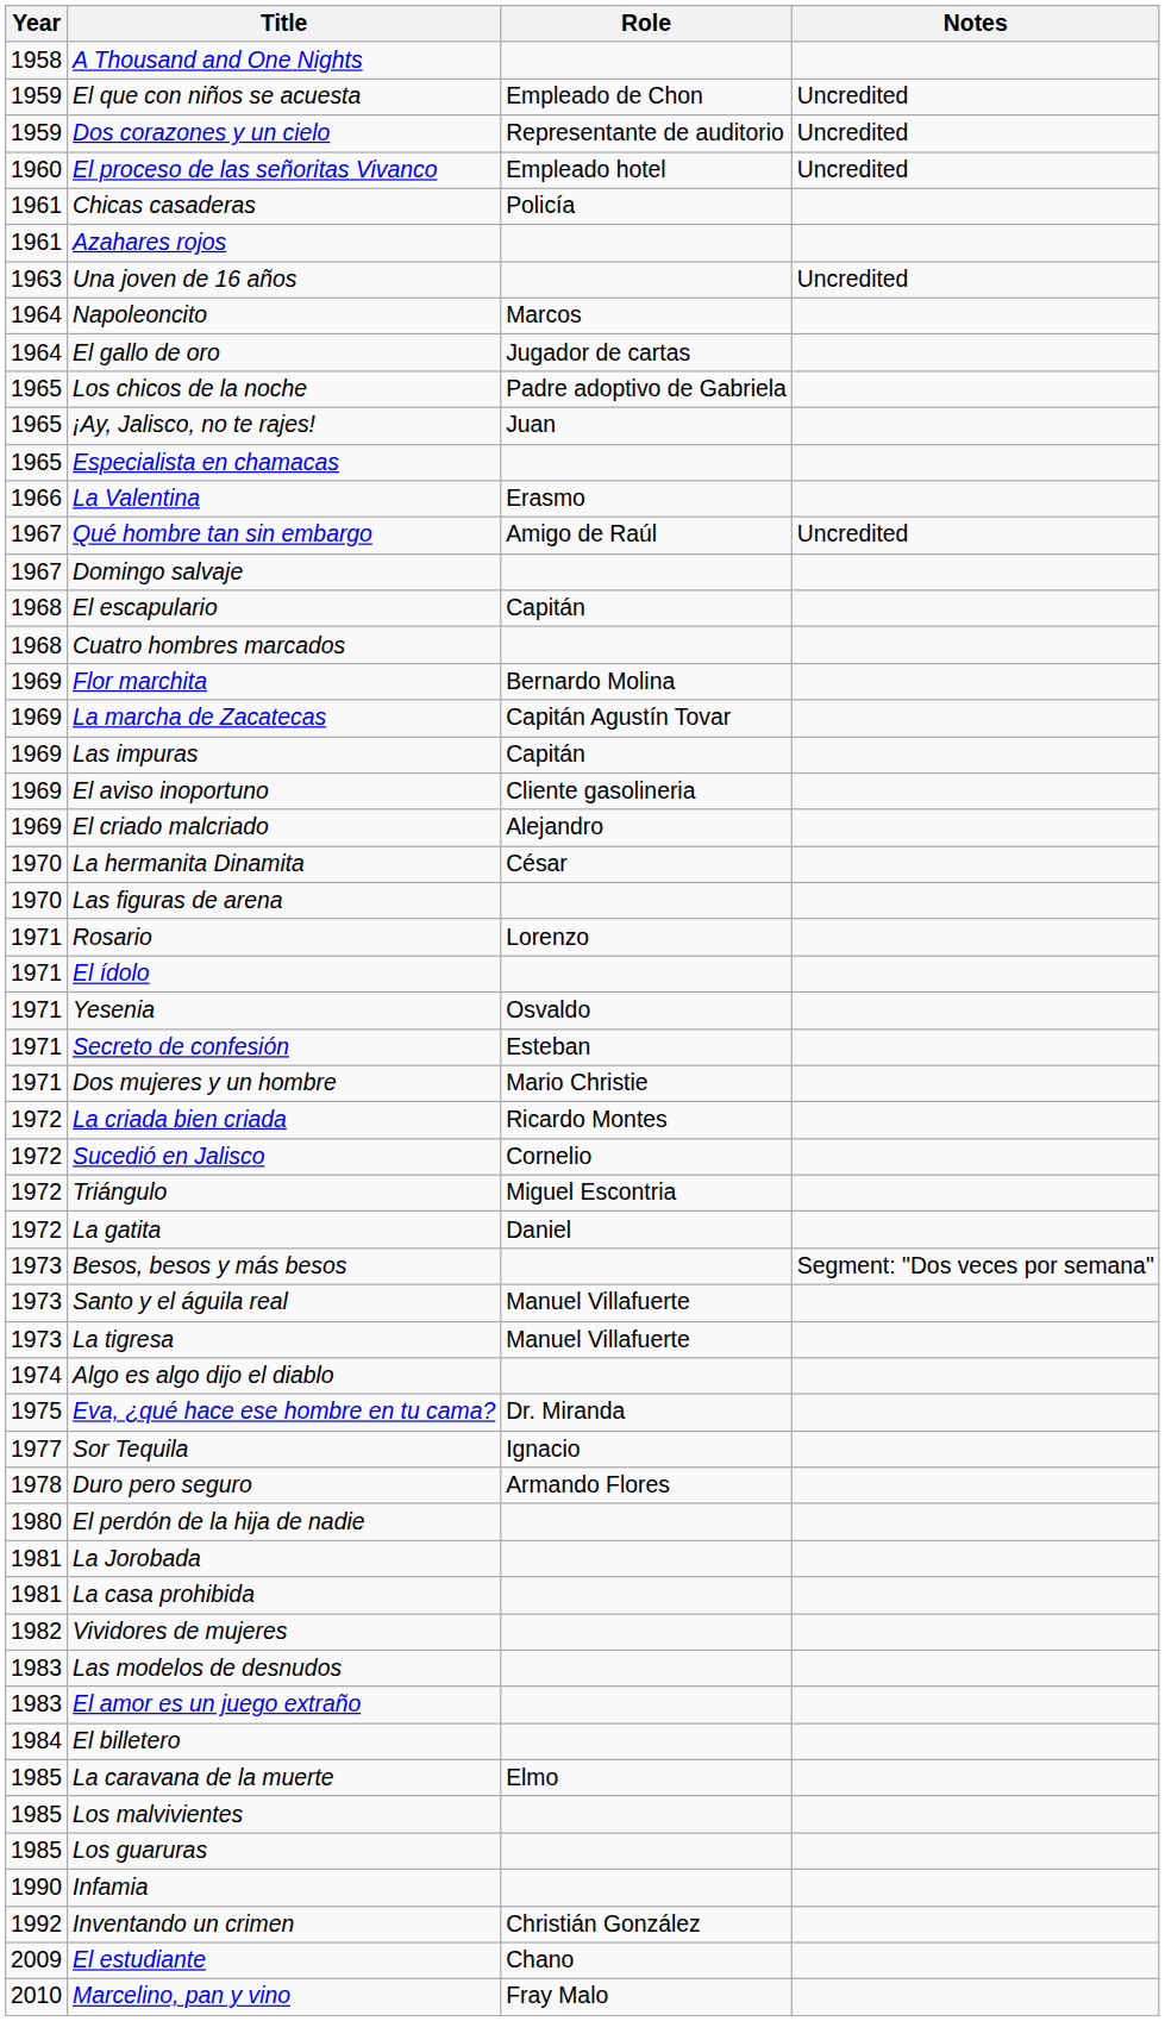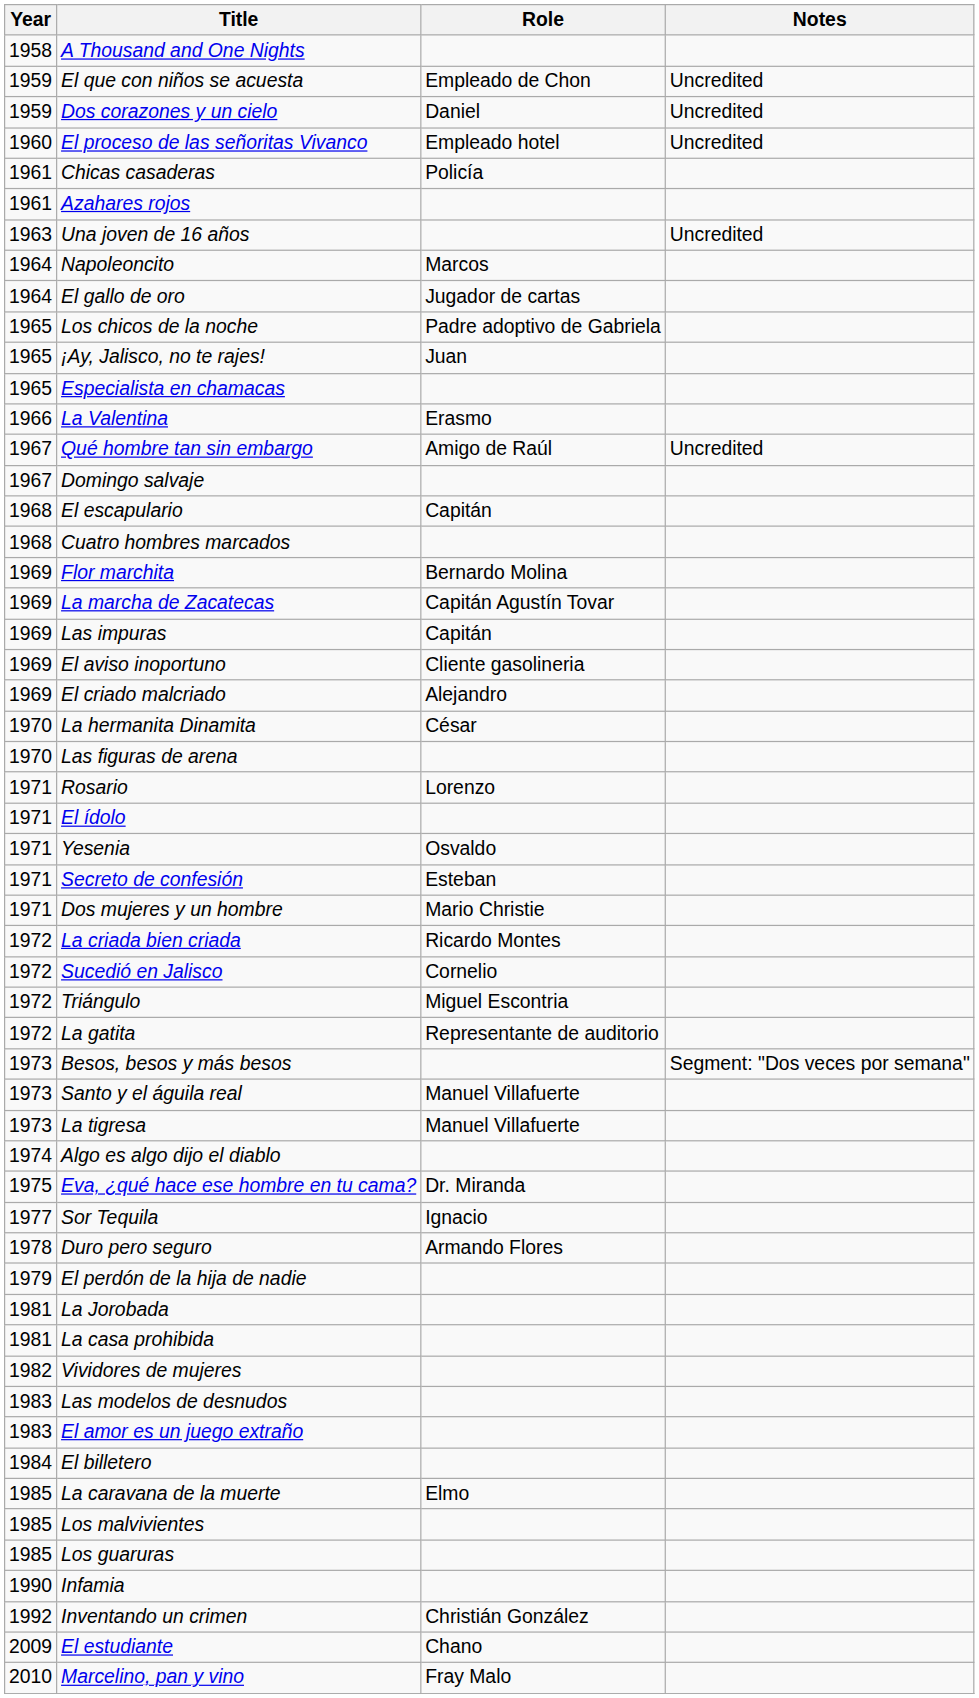Dos corazones y un cielo | Role: Representante de auditorio -> Daniel
La gatita | Role: Daniel -> Representante de auditorio
El perdón de la hija de nadie | Year: 1980 -> 1979
